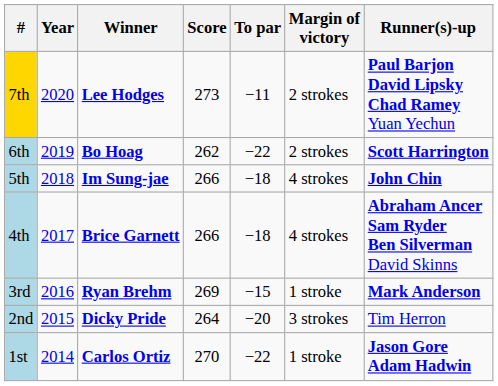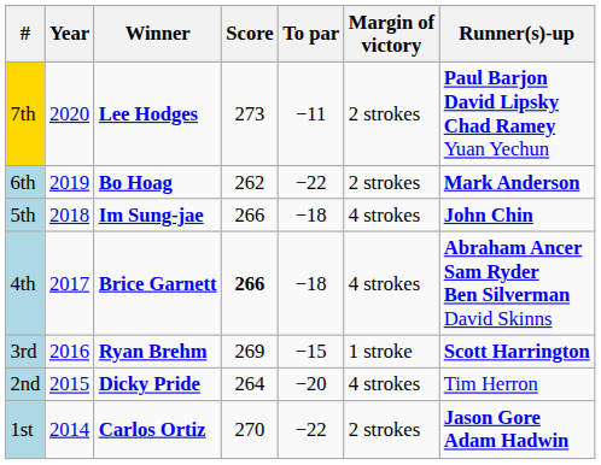6th | Runner(s)-up: Scott Harrington -> Mark Anderson
4th | Score: normal -> bold
3rd | Runner(s)-up: Mark Anderson -> Scott Harrington
2nd | Margin of victory: 3 strokes -> 4 strokes
1st | Margin of victory: 1 stroke -> 2 strokes
